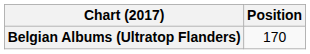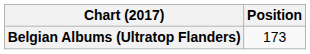Belgian Albums (Ultratop Flanders) | Position: 170 -> 173
